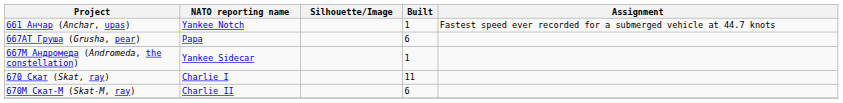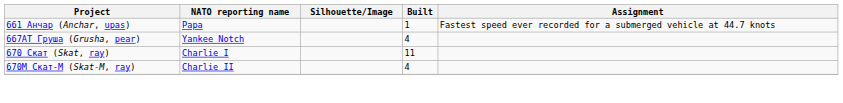661 Анчар (Anchar, upas) | NATO reporting name: Yankee Notch -> Papa
667AT Груша (Grusha, pear) | NATO reporting name: Papa -> Yankee Notch
667AT Груша (Grusha, pear) | Built: 6 -> 4
- row: 667M Андромеда (Andromeda, the constellation) | Yankee Sidecar | 1
670M Скат-М (Skat-M, ray) | Built: 6 -> 4
